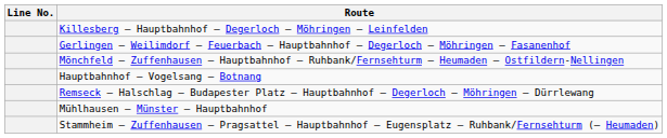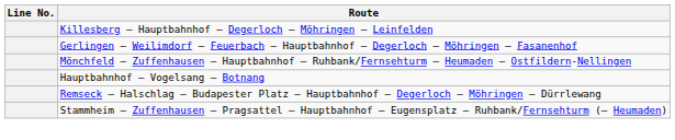- row: Mühlhausen – Münster – Hauptbahnhof
